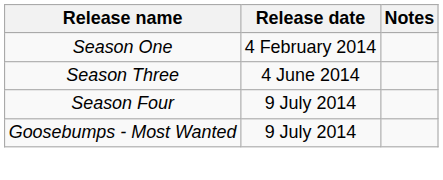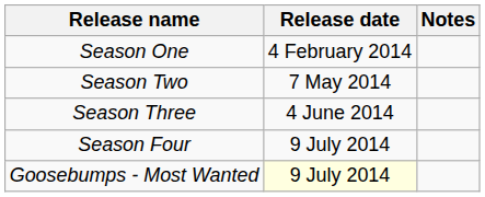+ row: Season Two | 7 May 2014
Goosebumps - Most Wanted | Release date: no background -> lightyellow background
